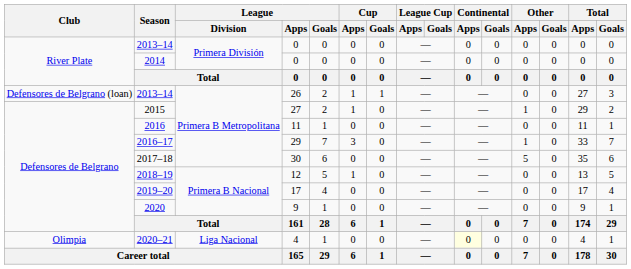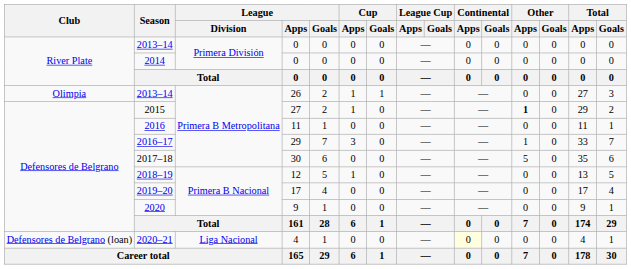2013–14 / 26 | Club: Defensores de Belgrano (loan) -> Olimpia
2015 | Other / Apps: normal -> bold
2020–21 | Club: Olimpia -> Defensores de Belgrano (loan)
